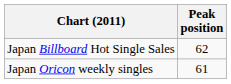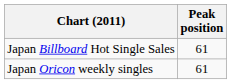Japan Billboard Hot Single Sales | Peak position: 62 -> 61
